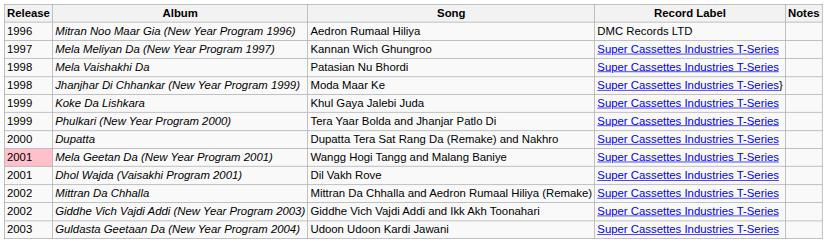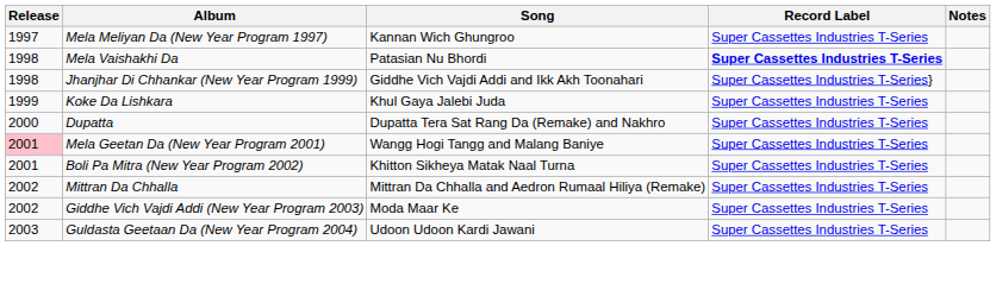- row: 1996 | Mitran Noo Maar Gia (New Year Program 1996) | Aedron Rumaal Hiliya | DMC Records LTD
Mela Vaishakhi Da | Record Label: normal -> bold
Jhanjhar Di Chhankar (New Year Program 1999) | Song: Moda Maar Ke -> Giddhe Vich Vajdi Addi and Ikk Akh Toonahari
- row: 1999 | Phulkari (New Year Program 2000) | Tera Yaar Bolda and Jhanjar Patlo Di | Super Cassettes Industries T-Series
- row: 2001 | Dhol Wajda (Vaisakhi Program 2001) | Dil Vakh Rove | Super Cassettes Industries T-Series
+ row: 2001 | Boli Pa Mitra (New Year Program 2002) | Khitton Sikheya Matak Naal Turna | Super Cassettes Industries T-Series
Giddhe Vich Vajdi Addi (New Year Program 2003) | Song: Giddhe Vich Vajdi Addi and Ikk Akh Toonahari -> Moda Maar Ke
